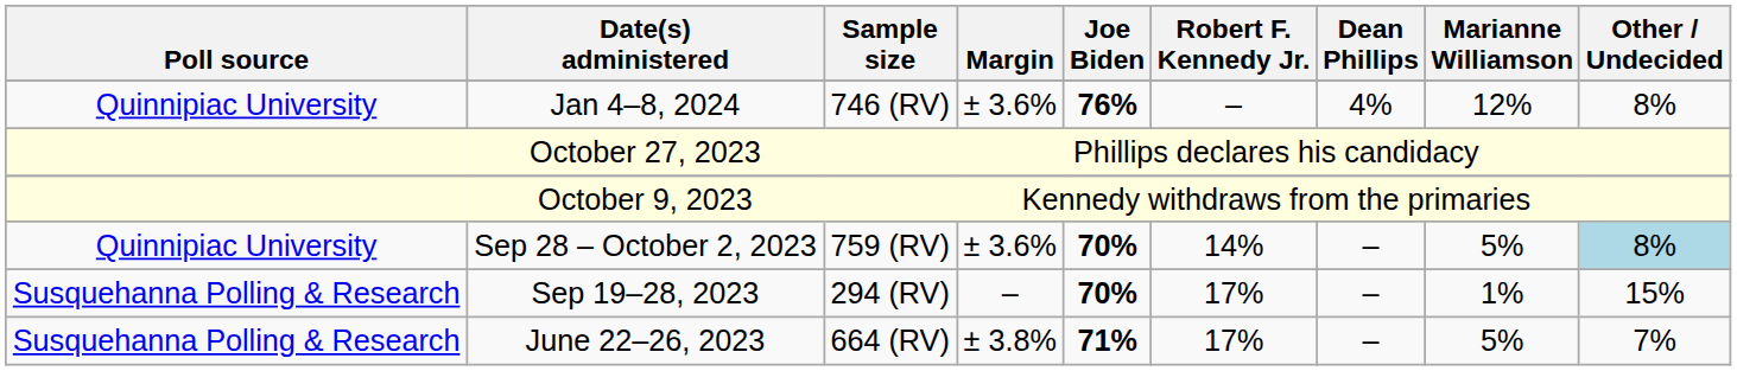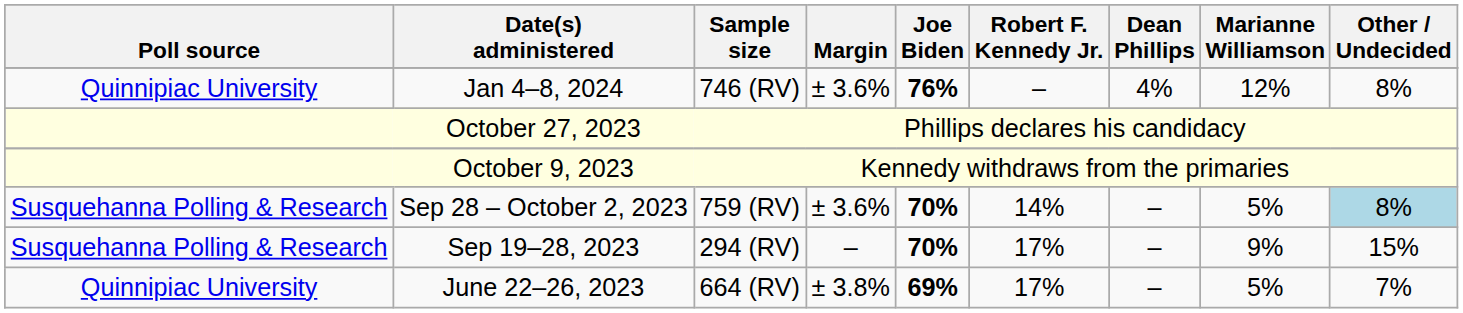Sep 28 – October 2, 2023 | Poll source: Quinnipiac University -> Susquehanna Polling & Research
Sep 19–28, 2023 | Marianne Williamson: 1% -> 9%
June 22–26, 2023 | Poll source: Susquehanna Polling & Research -> Quinnipiac University
June 22–26, 2023 | Joe Biden: 71% -> 69%
